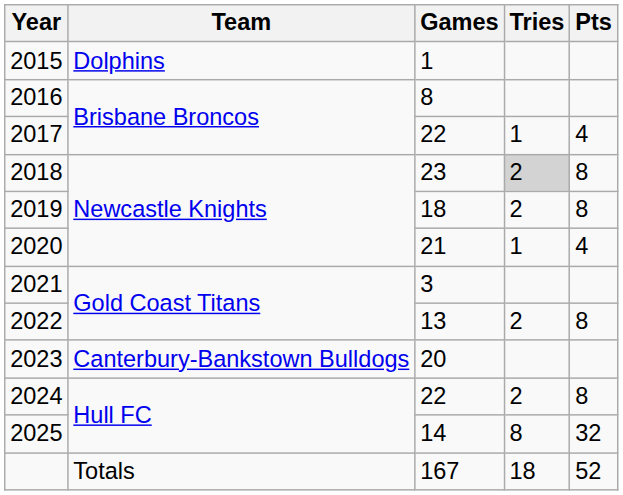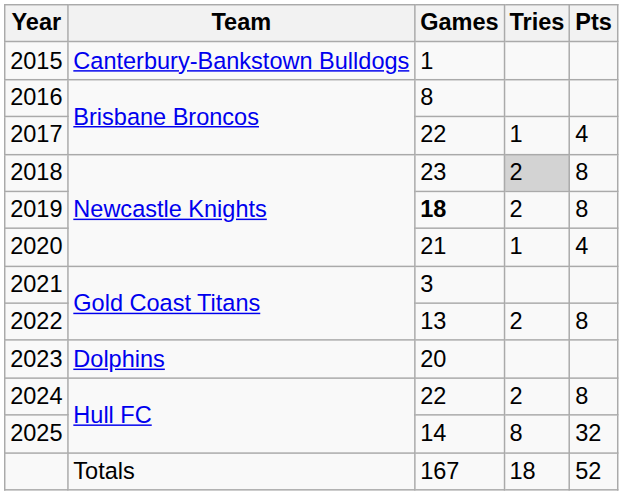2015 | Team: Dolphins -> Canterbury-Bankstown Bulldogs
2019 | Games: normal -> bold
2023 | Team: Canterbury-Bankstown Bulldogs -> Dolphins
